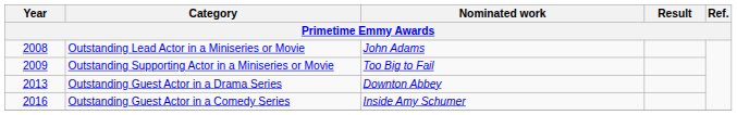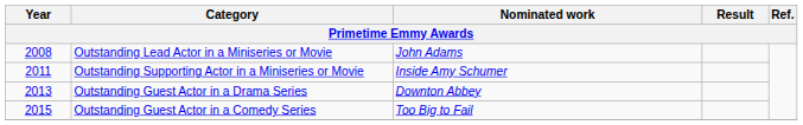Outstanding Supporting Actor in a Miniseries or Movie | Year: 2009 -> 2011
Outstanding Supporting Actor in a Miniseries or Movie | Nominated work: Too Big to Fail -> Inside Amy Schumer
Outstanding Guest Actor in a Comedy Series | Year: 2016 -> 2015
Outstanding Guest Actor in a Comedy Series | Nominated work: Inside Amy Schumer -> Too Big to Fail
